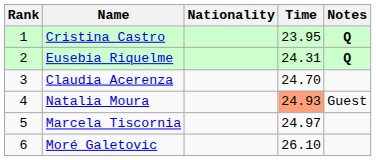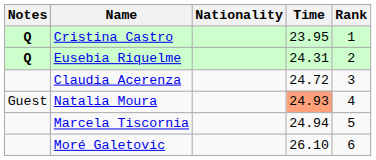columns swapped: Rank <-> Notes
Claudia Acerenza | Time: 24.70 -> 24.72
Marcela Tiscornia | Time: 24.97 -> 24.94
